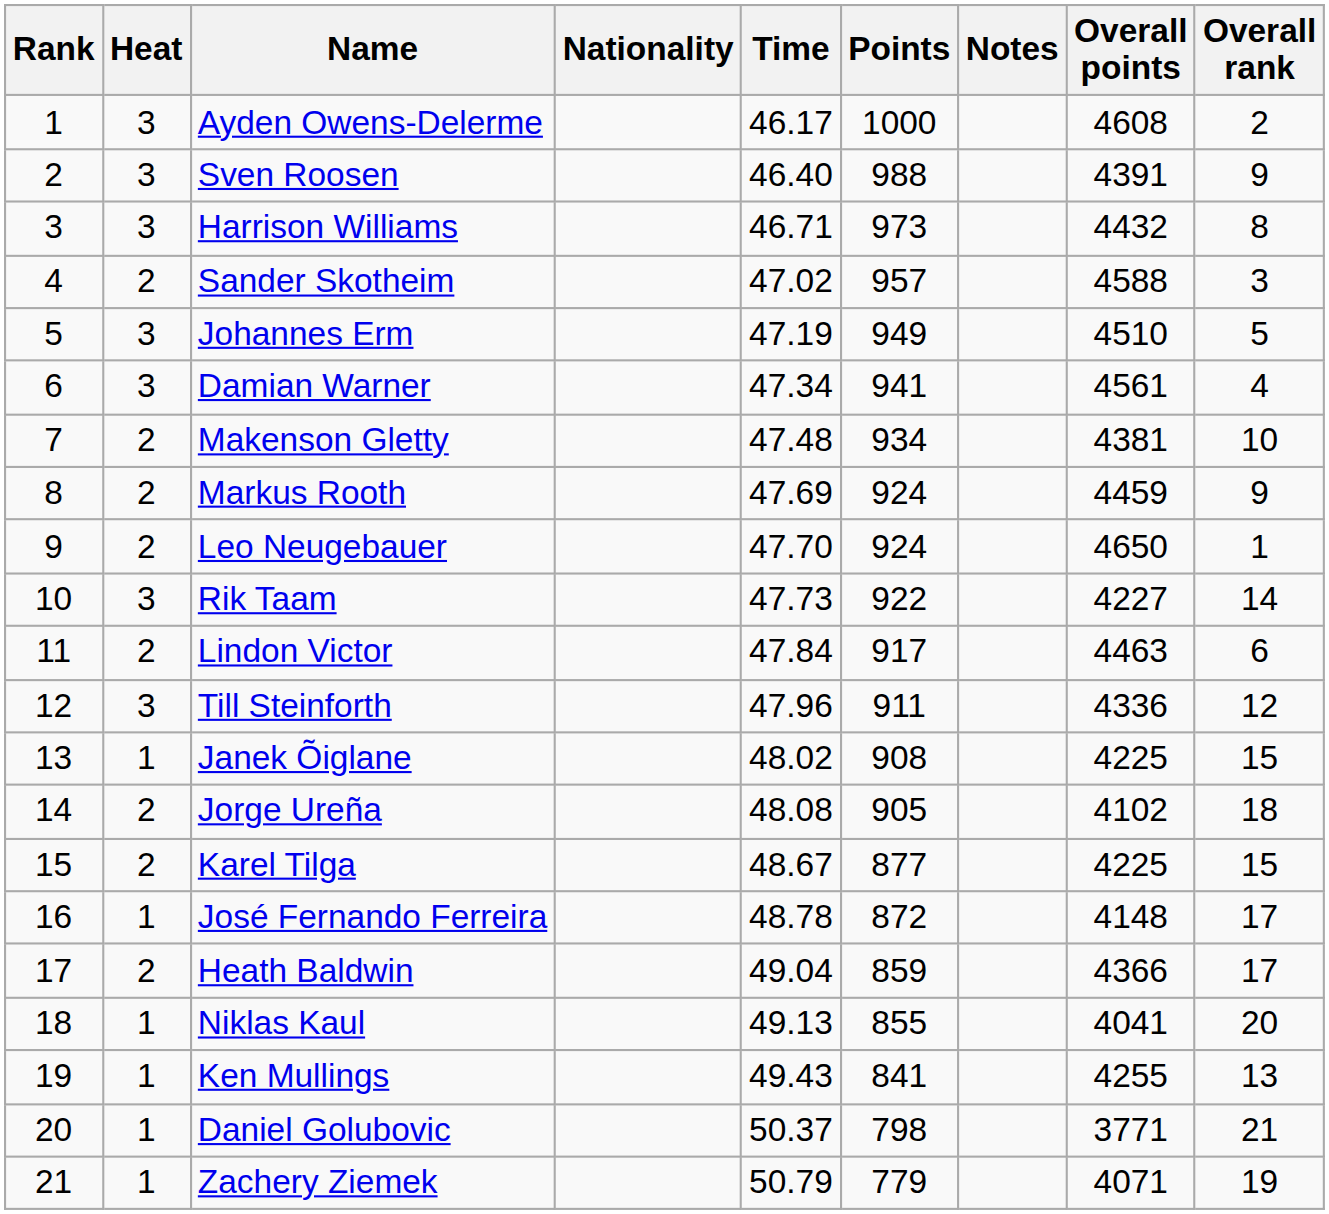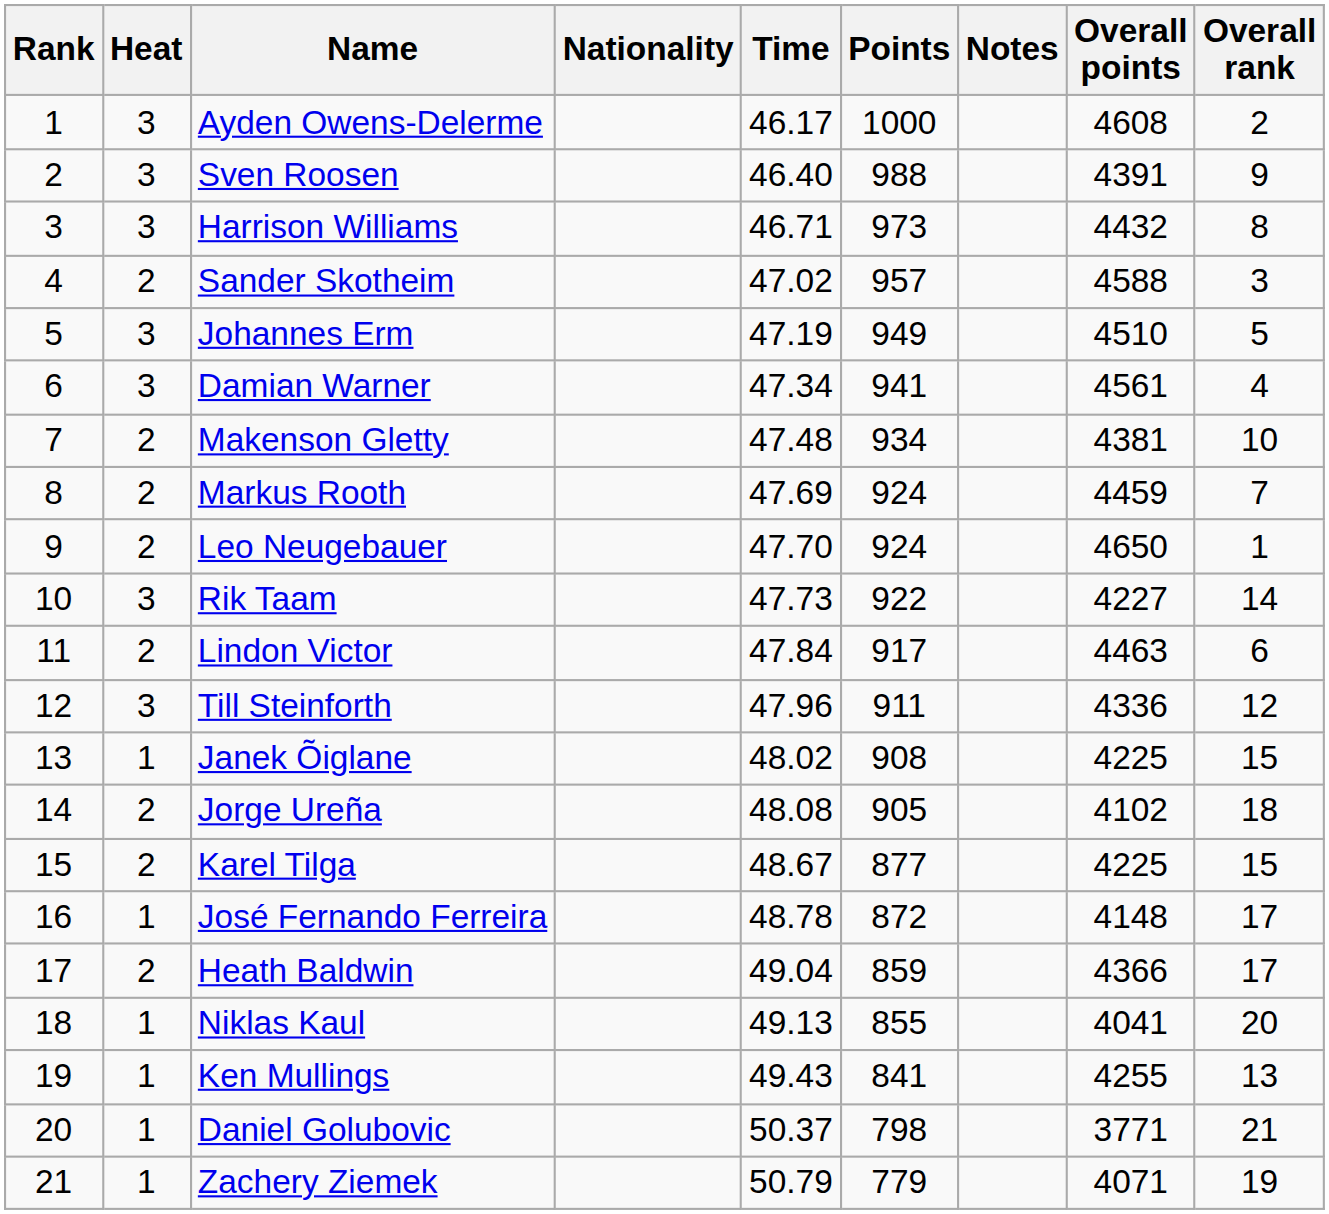Markus Rooth | Overall rank: 9 -> 7
